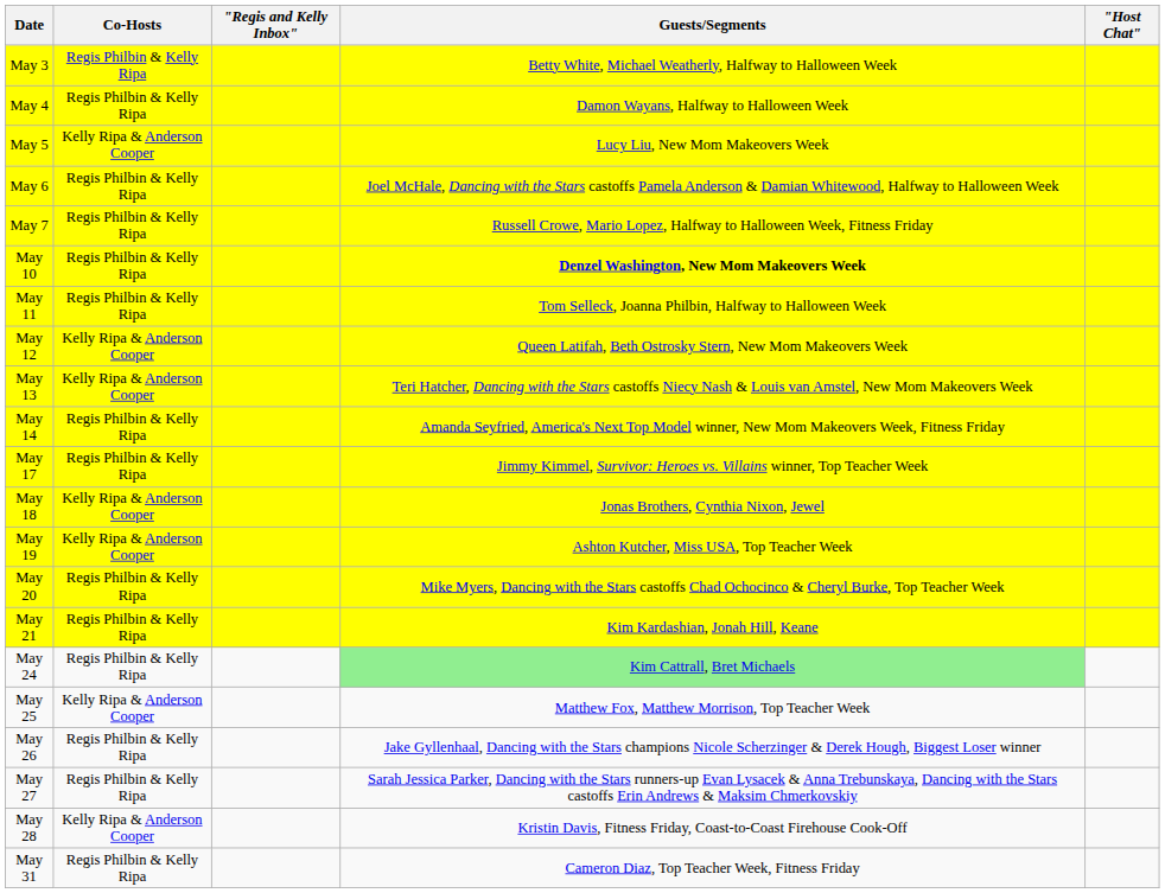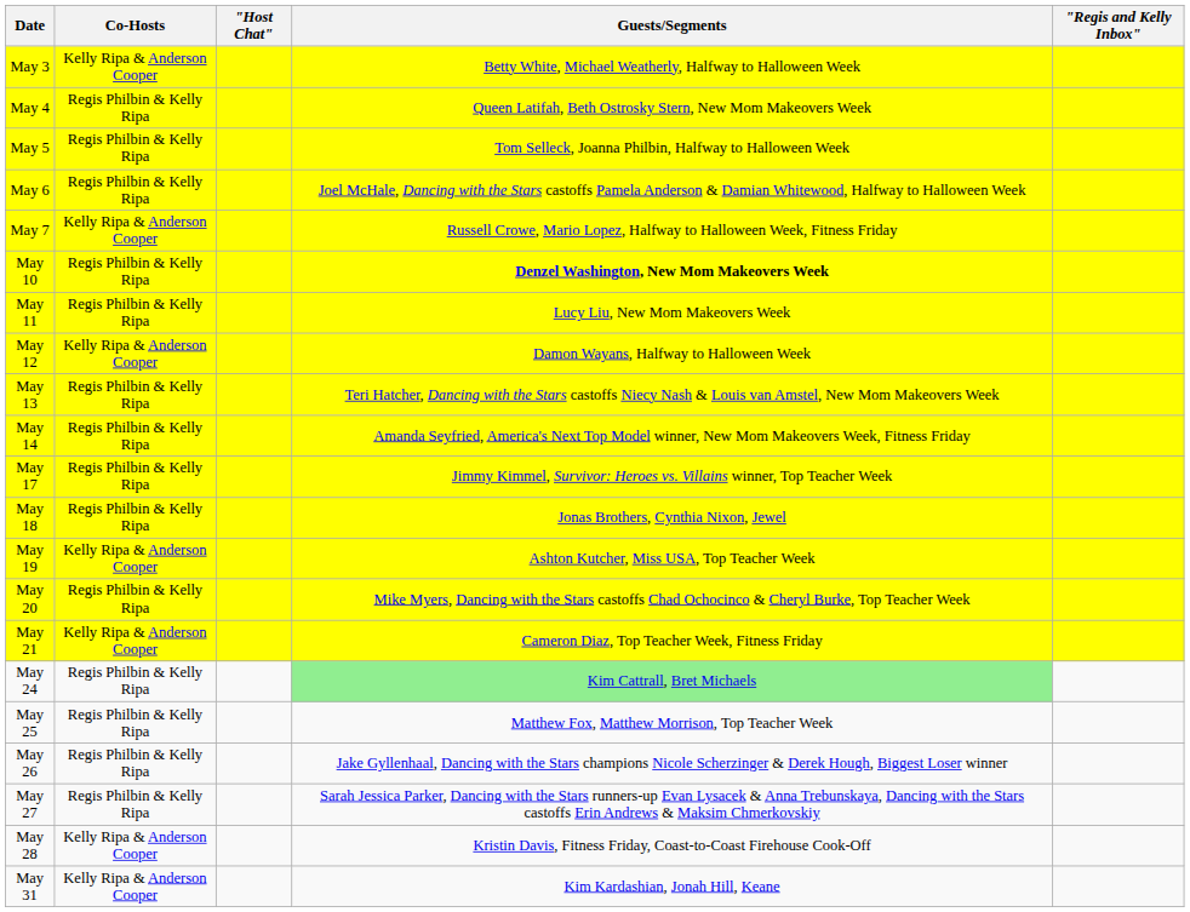columns swapped: "Host Chat" <-> "Regis and Kelly Inbox"
May 3 | Co-Hosts: Regis Philbin & Kelly Ripa -> Kelly Ripa & Anderson Cooper
May 4 | Guests/Segments: Damon Wayans, Halfway to Halloween Week -> Queen Latifah, Beth Ostrosky Stern, New Mom Makeovers Week
May 5 | Co-Hosts: Kelly Ripa & Anderson Cooper -> Regis Philbin & Kelly Ripa
May 5 | Guests/Segments: Lucy Liu, New Mom Makeovers Week -> Tom Selleck, Joanna Philbin, Halfway to Halloween Week
May 7 | Co-Hosts: Regis Philbin & Kelly Ripa -> Kelly Ripa & Anderson Cooper
May 11 | Guests/Segments: Tom Selleck, Joanna Philbin, Halfway to Halloween Week -> Lucy Liu, New Mom Makeovers Week
May 12 | Guests/Segments: Queen Latifah, Beth Ostrosky Stern, New Mom Makeovers Week -> Damon Wayans, Halfway to Halloween Week
May 13 | Co-Hosts: Kelly Ripa & Anderson Cooper -> Regis Philbin & Kelly Ripa
May 18 | Co-Hosts: Kelly Ripa & Anderson Cooper -> Regis Philbin & Kelly Ripa
May 21 | Co-Hosts: Regis Philbin & Kelly Ripa -> Kelly Ripa & Anderson Cooper
May 21 | Guests/Segments: Kim Kardashian, Jonah Hill, Keane -> Cameron Diaz, Top Teacher Week, Fitness Friday
May 25 | Co-Hosts: Kelly Ripa & Anderson Cooper -> Regis Philbin & Kelly Ripa
May 31 | Co-Hosts: Regis Philbin & Kelly Ripa -> Kelly Ripa & Anderson Cooper
May 31 | Guests/Segments: Cameron Diaz, Top Teacher Week, Fitness Friday -> Kim Kardashian, Jonah Hill, Keane
